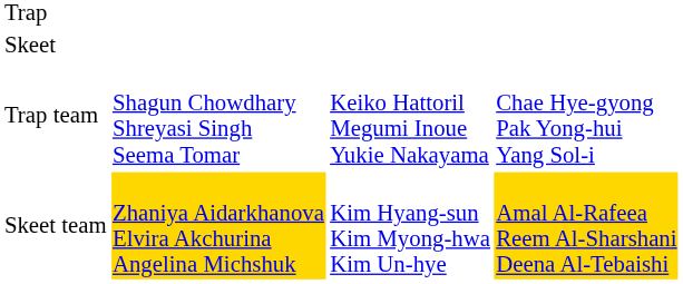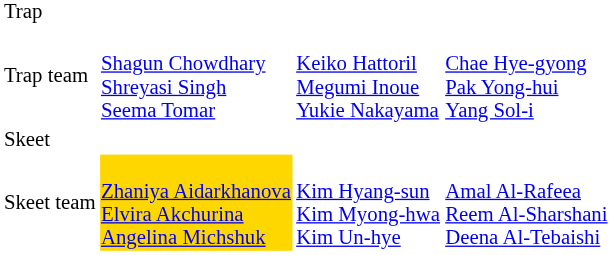rows swapped: Trap team <-> Skeet
Skeet team | column 4: gold background -> no background
